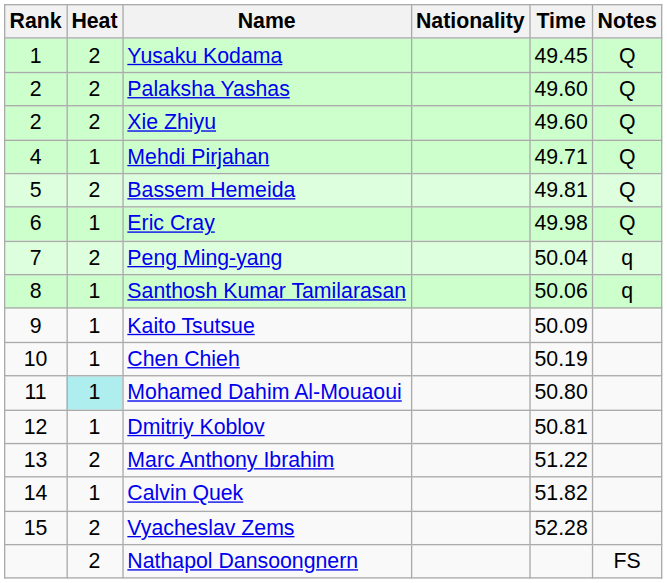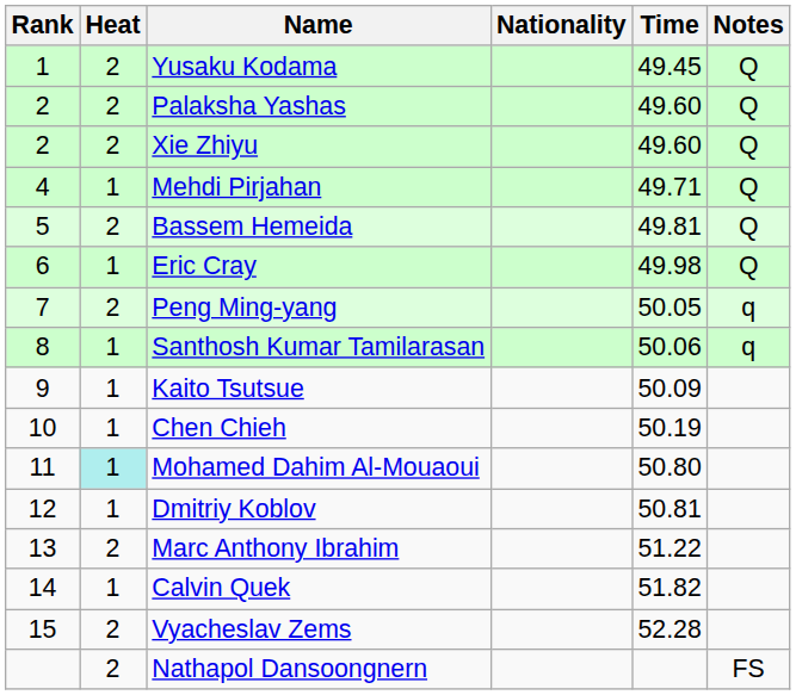Peng Ming-yang | Time: 50.04 -> 50.05
